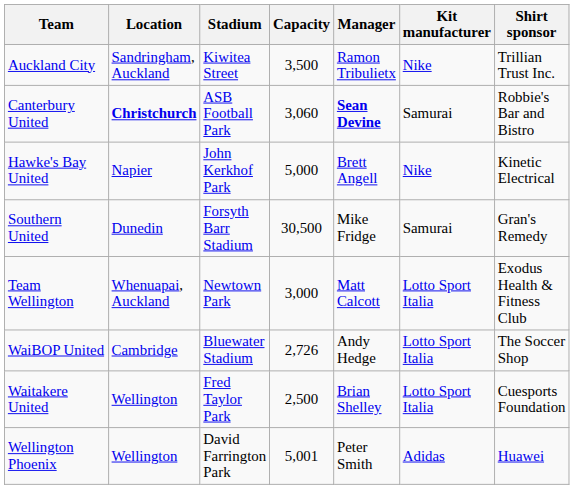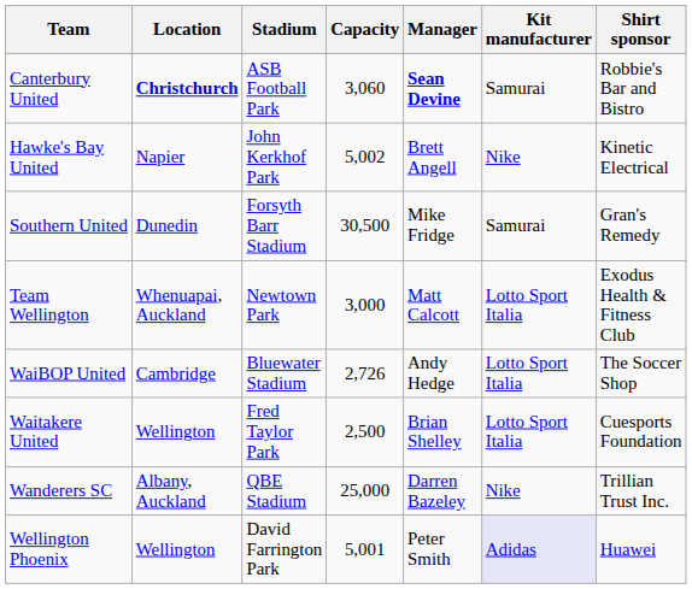- row: Auckland City | Sandringham, Auckland | Kiwitea Street | 3,500 | Ramon Tribulietx | Nike | Trillian Trust Inc.
Hawke's Bay United | Capacity: 5,000 -> 5,002
+ row: Wanderers SC | Albany, Auckland | QBE Stadium | 25,000 | Darren Bazeley | Nike | Trillian Trust Inc.
Wellington Phoenix | Kit manufacturer: no background -> lavender background
